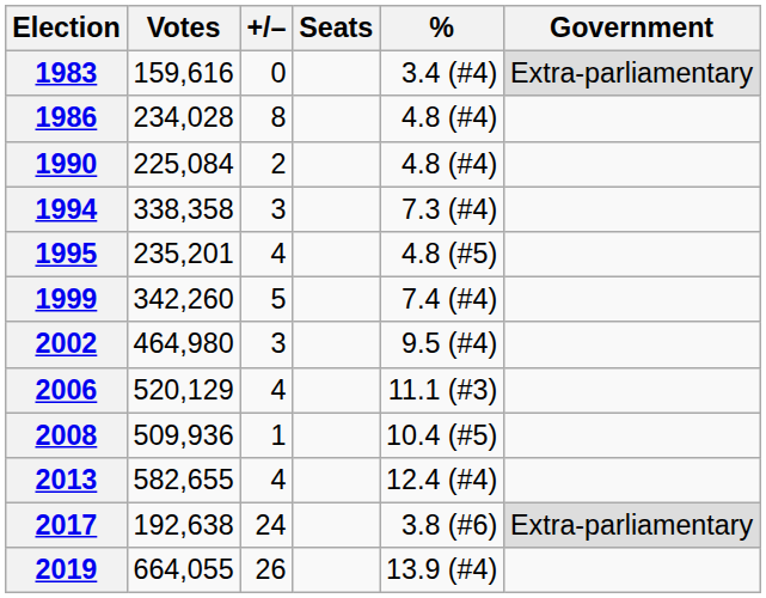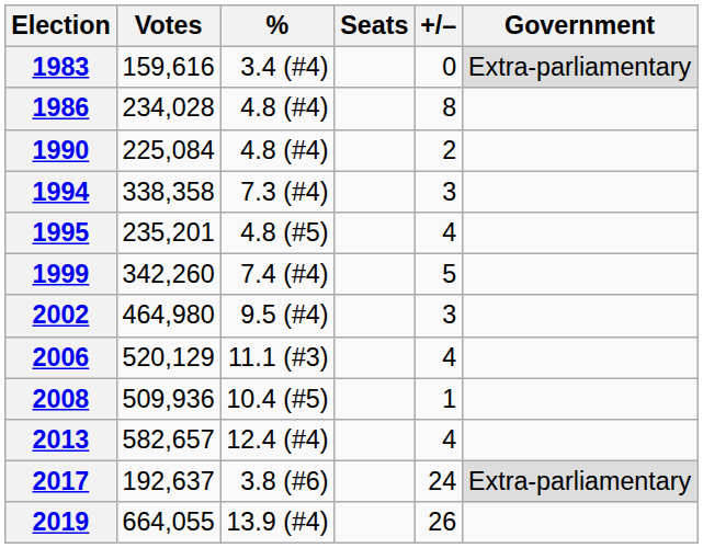columns swapped: % <-> +/–
2013 | Votes: 582,655 -> 582,657
2017 | Votes: 192,638 -> 192,637
